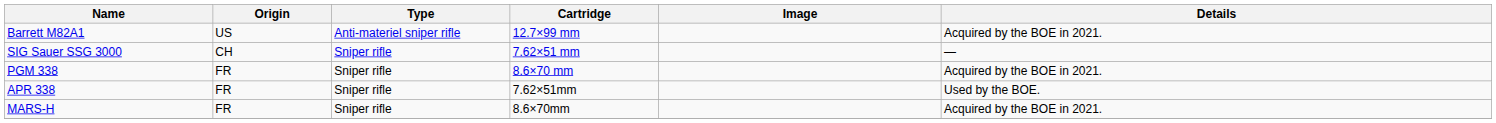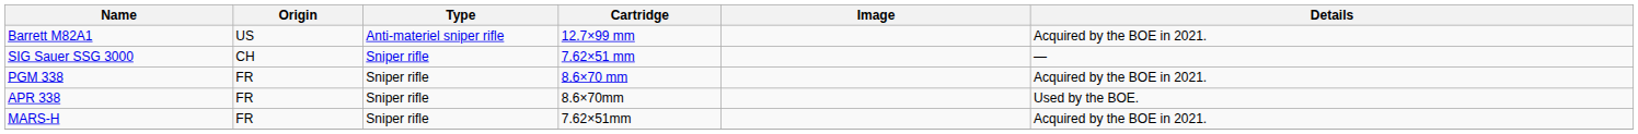APR 338 | Cartridge: 7.62×51mm -> 8.6×70mm
MARS-H | Cartridge: 8.6×70mm -> 7.62×51mm
